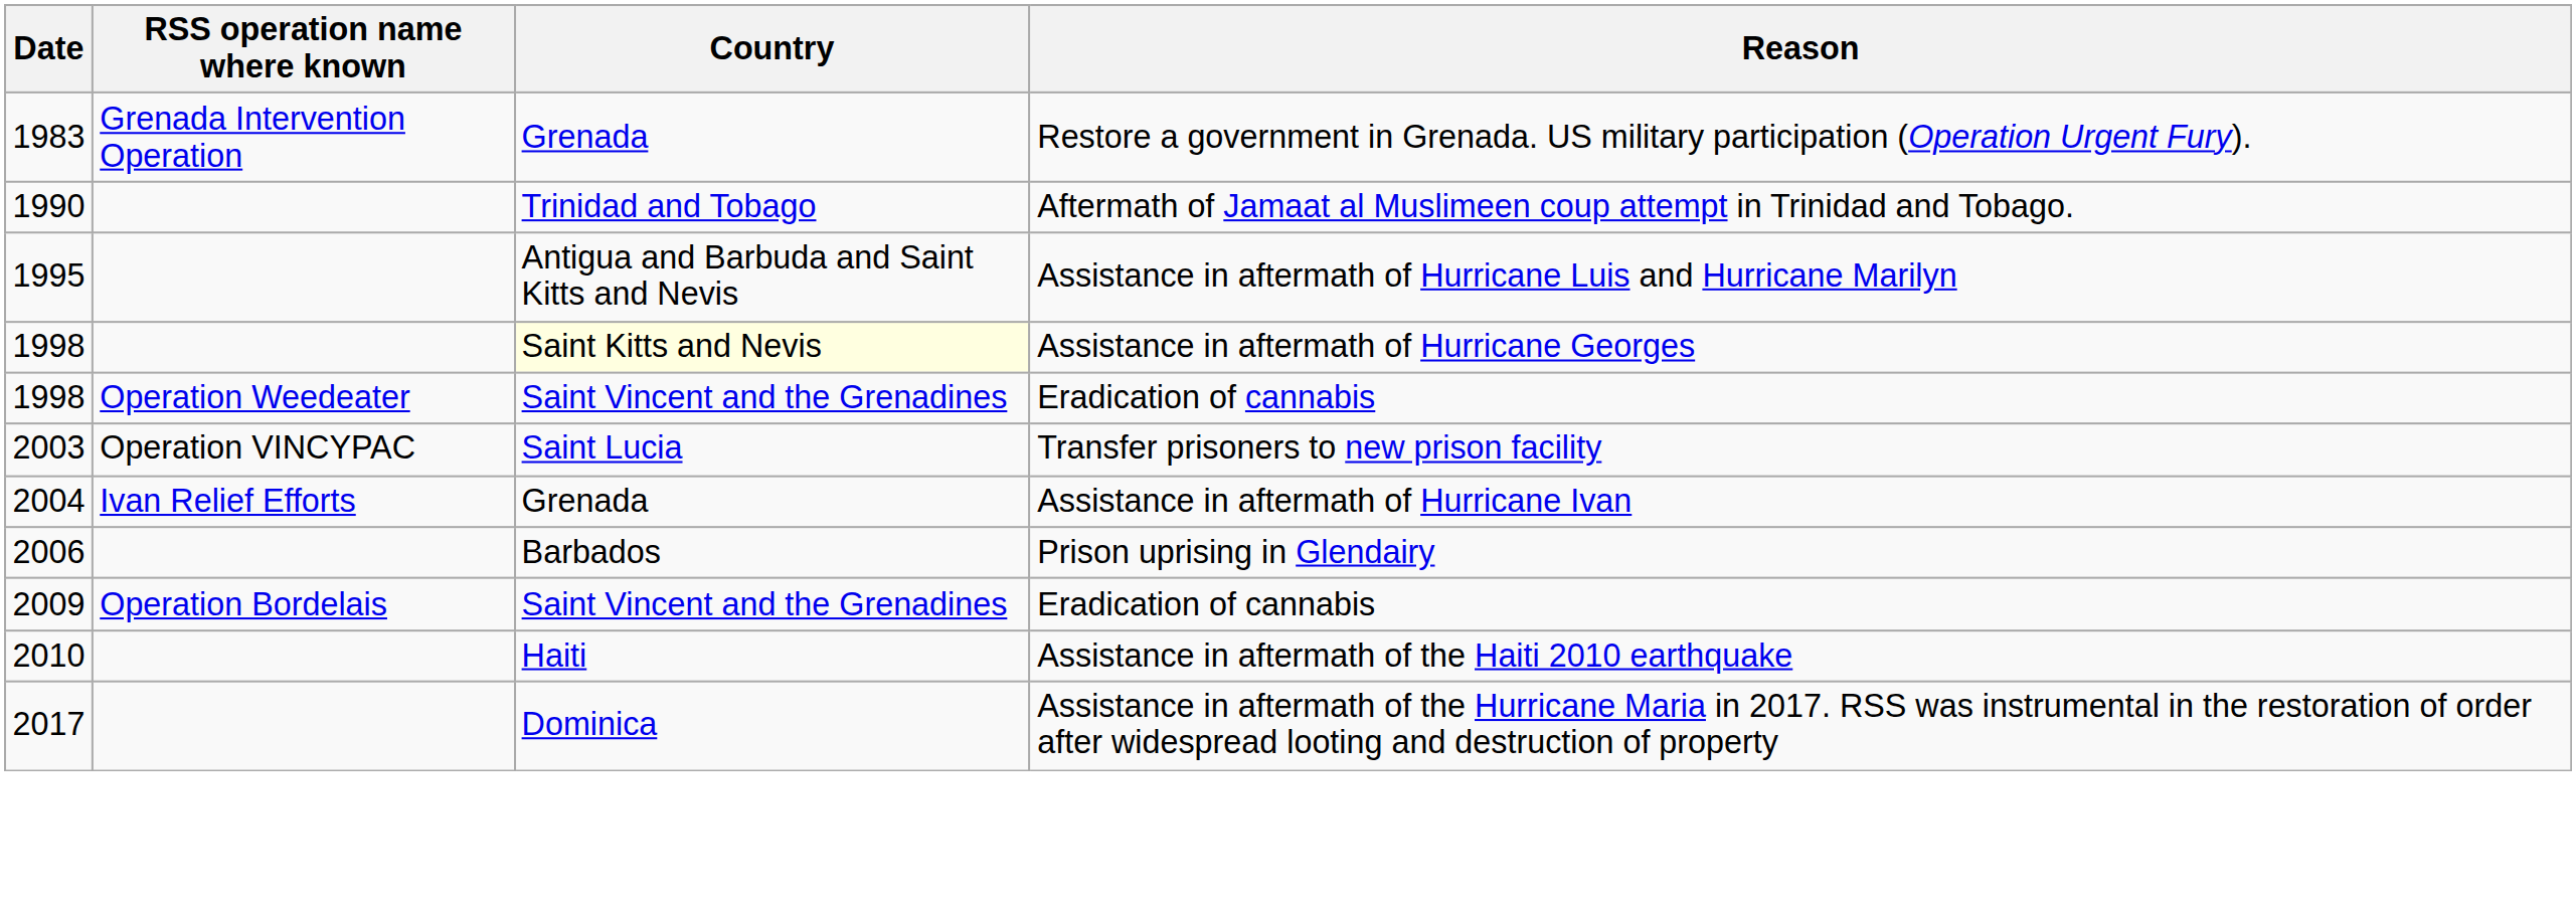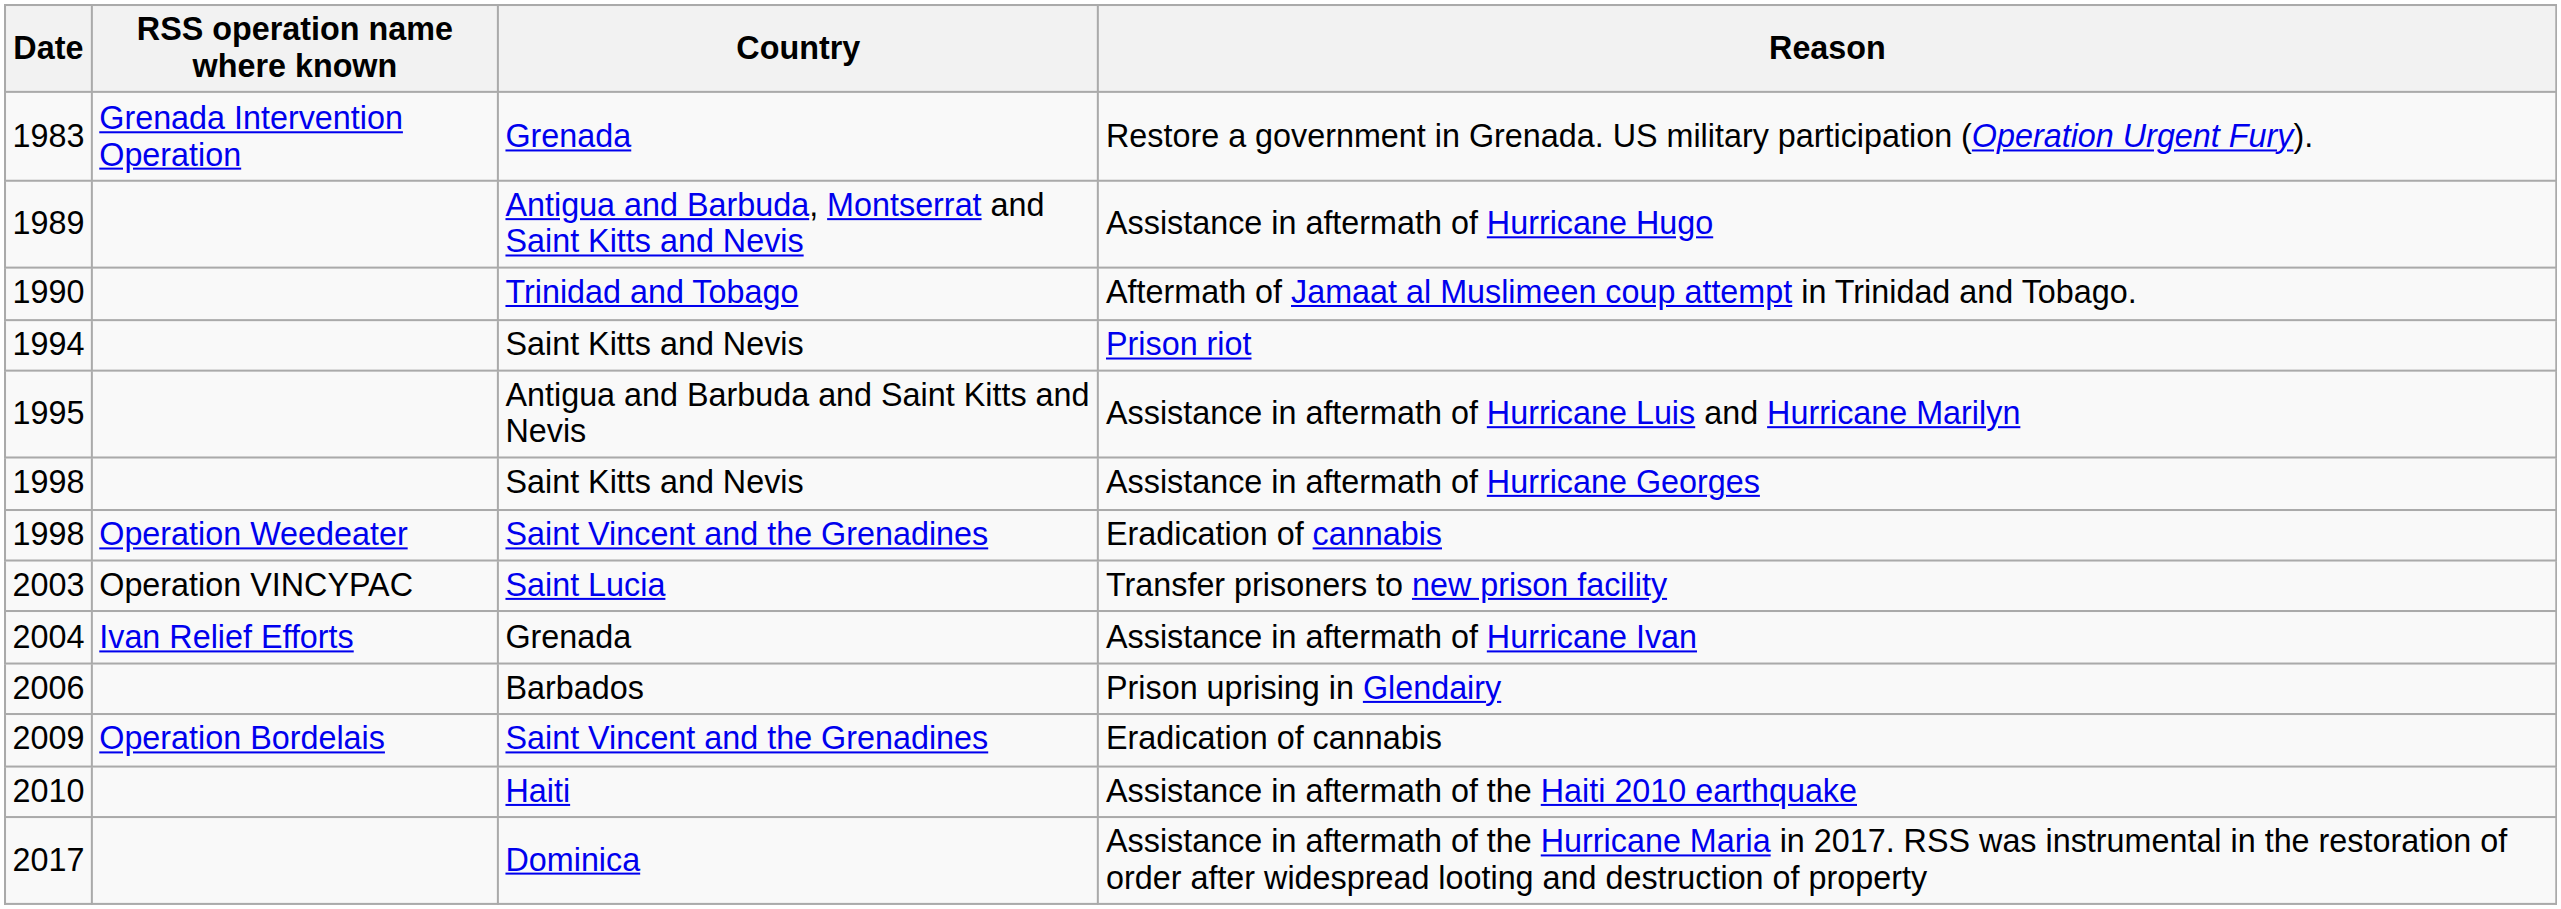+ row: 1989 | Antigua and Barbuda, Montserrat and Saint Kitts and Nevis | Assistance in aftermath of Hurricane Hugo
+ row: 1994 | Saint Kitts and Nevis | Prison riot
Assistance in aftermath of Hurricane Georges | Country: lightyellow background -> no background
